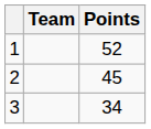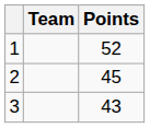3 | Points: 34 -> 43
